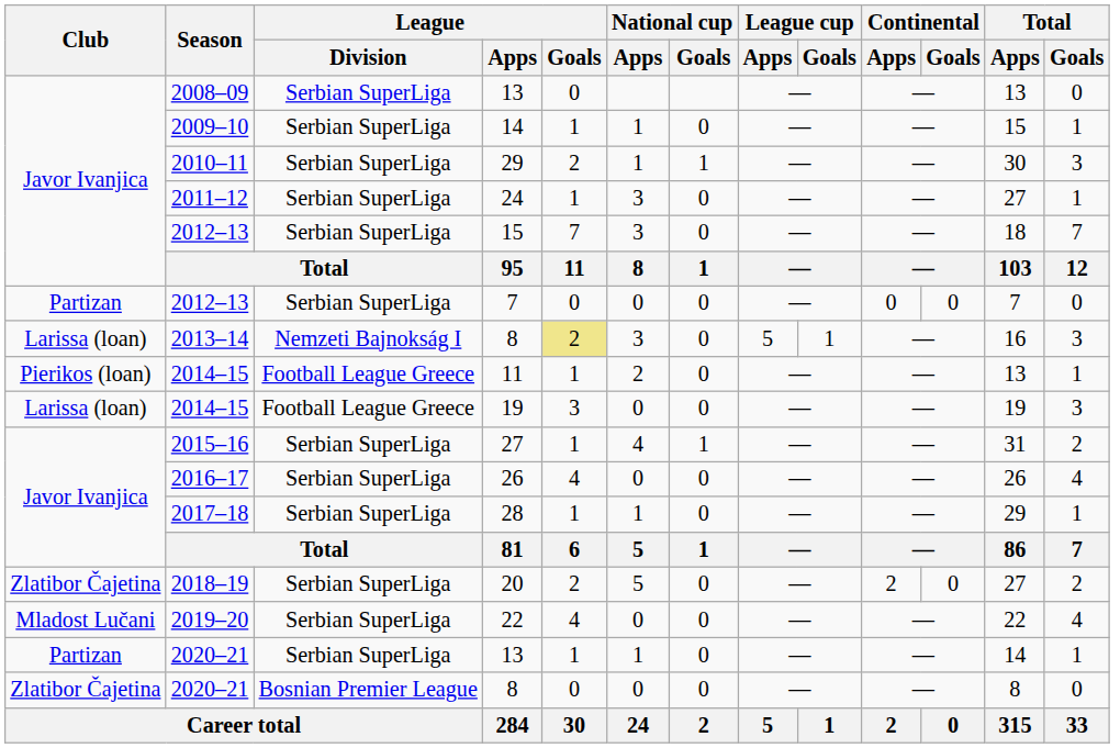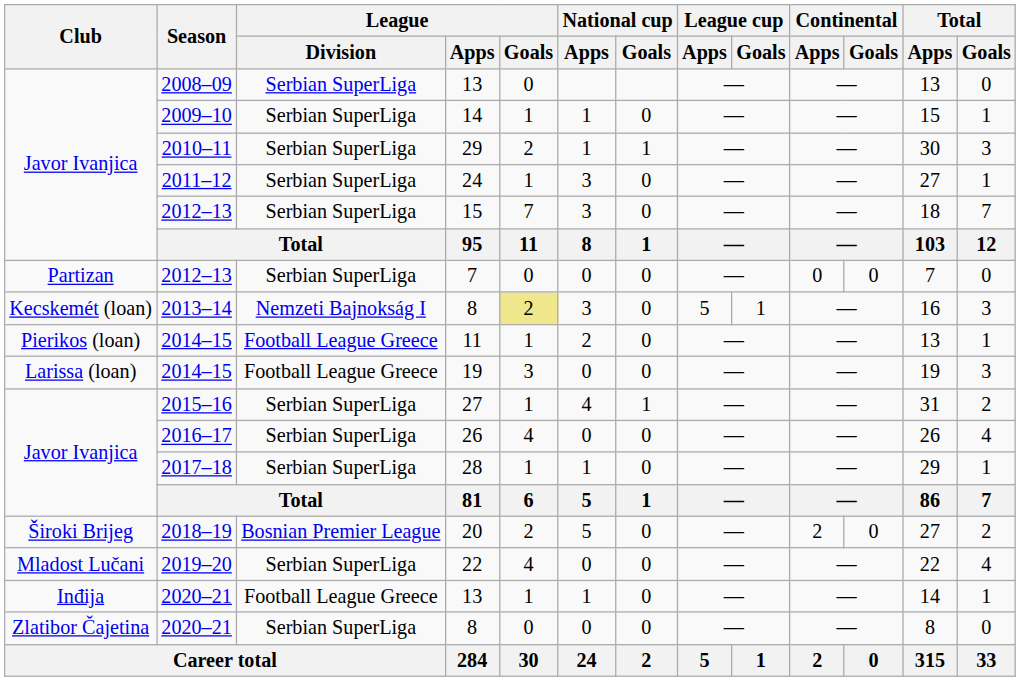2013–14 / 8 | Club: Larissa (loan) -> Kecskemét (loan)
20 | Club: Zlatibor Čajetina -> Široki Brijeg
20 | League / Division: Serbian SuperLiga -> Bosnian Premier League
2020–21 / 13 | Club: Partizan -> Inđija
2020–21 / 13 | League / Division: Serbian SuperLiga -> Football League Greece
2020–21 / 8 | League / Division: Bosnian Premier League -> Serbian SuperLiga
